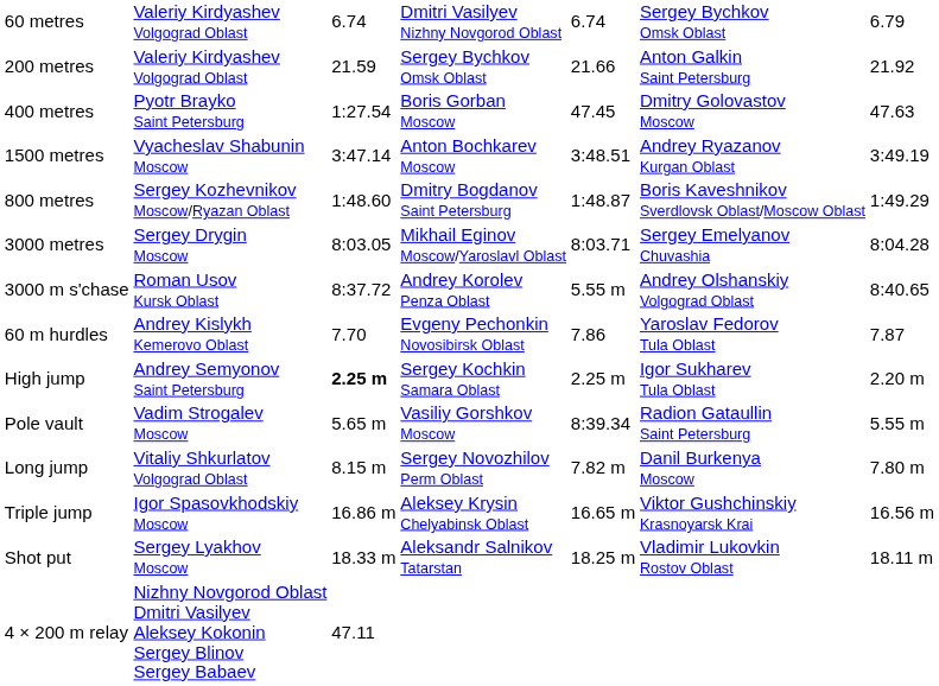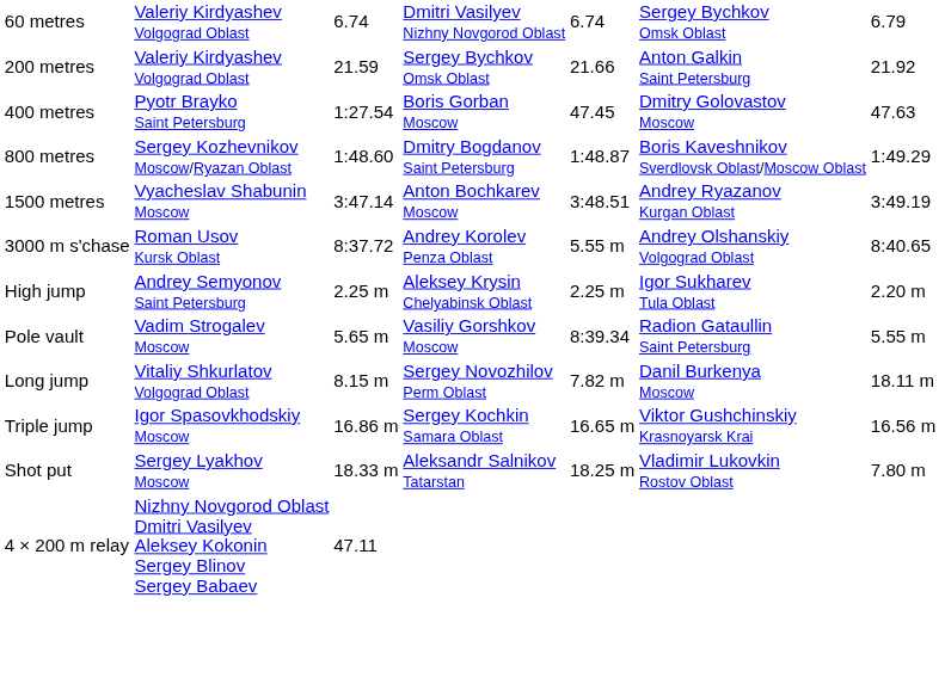rows swapped: 800 metres <-> 1500 metres
- row: 3000 metres | Sergey Drygin Moscow | 8:03.05 | Mikhail Eginov Moscow/Yaroslavl Oblast | 8:03.71 | Sergey Emelyanov Chuvashia | 8:04.28
- row: 60 m hurdles | Andrey Kislykh Kemerovo Oblast | 7.70 | Evgeny Pechonkin Novosibirsk Oblast | 7.86 | Yaroslav Fedorov Tula Oblast | 7.87
High jump | column 3: bold -> normal
High jump | column 4: Sergey Kochkin Samara Oblast -> Aleksey Krysin Chelyabinsk Oblast
Long jump | column 7: 7.80 m -> 18.11 m
Triple jump | column 4: Aleksey Krysin Chelyabinsk Oblast -> Sergey Kochkin Samara Oblast
Shot put | column 7: 18.11 m -> 7.80 m
